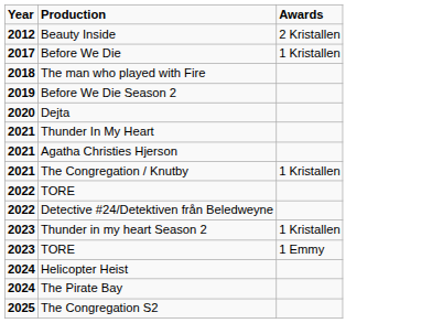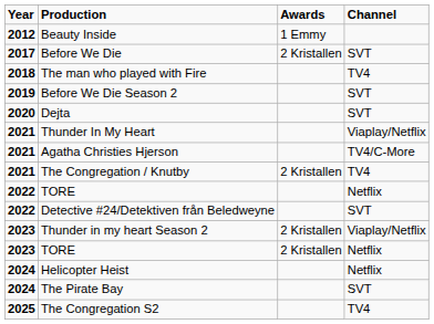+ column: Channel | SVT | TV4 | SVT | SVT | Viaplay/Netflix | TV4/C-More | TV4 | Netflix | SVT | Viaplay/Netflix | Netflix | Netflix | SVT | TV4
Beauty Inside | Awards: 2 Kristallen -> 1 Emmy
Before We Die | Awards: 1 Kristallen -> 2 Kristallen
The Congregation / Knutby | Awards: 1 Kristallen -> 2 Kristallen
Thunder in my heart Season 2 | Awards: 1 Kristallen -> 2 Kristallen
2023 / TORE | Awards: 1 Emmy -> 2 Kristallen
